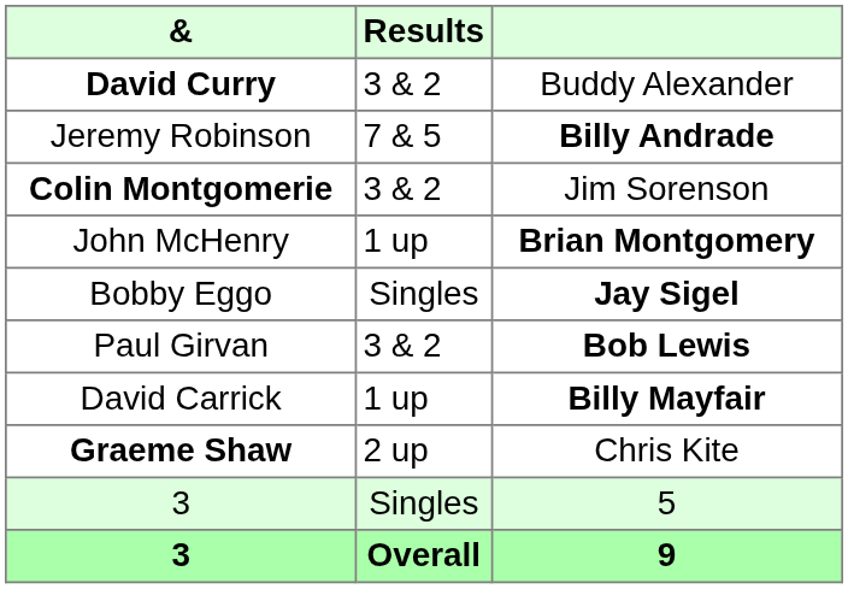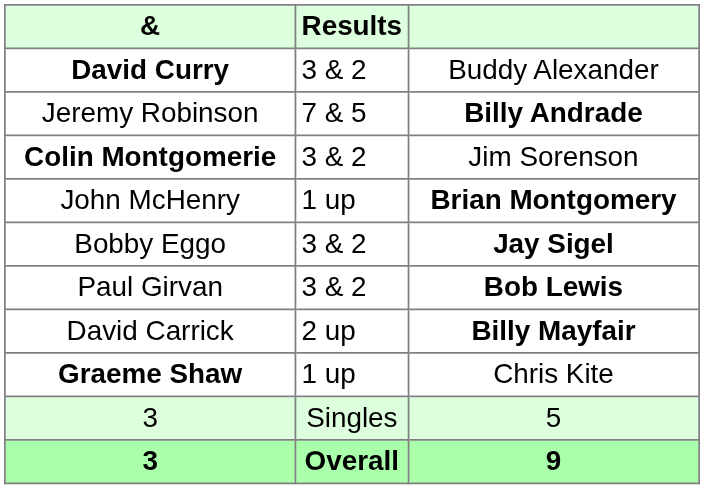Bobby Eggo | Results: Singles -> 3 & 2
David Carrick | Results: 1 up -> 2 up
Graeme Shaw | Results: 2 up -> 1 up
